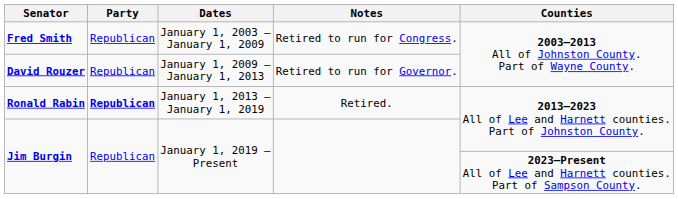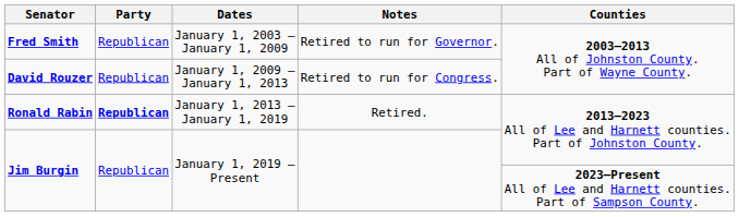Fred Smith | Notes: Retired to run for Congress. -> Retired to run for Governor.
David Rouzer | Notes: Retired to run for Governor. -> Retired to run for Congress.
